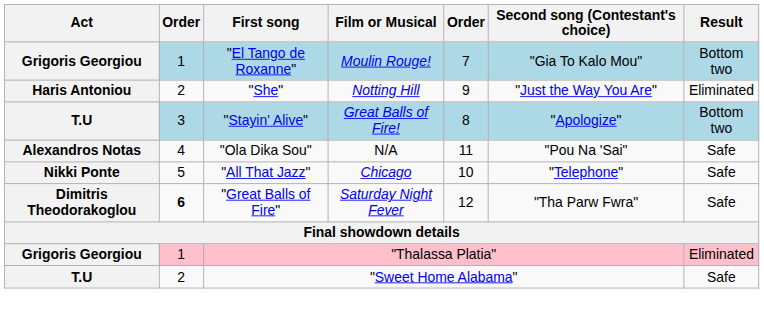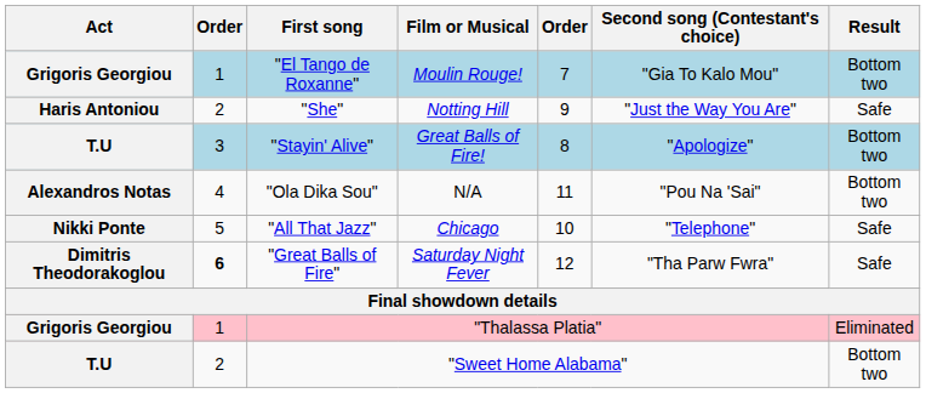"She" | Result: Eliminated -> Safe
"Ola Dika Sou" | Result: Safe -> Bottom two
"Sweet Home Alabama" | Result: Safe -> Bottom two
